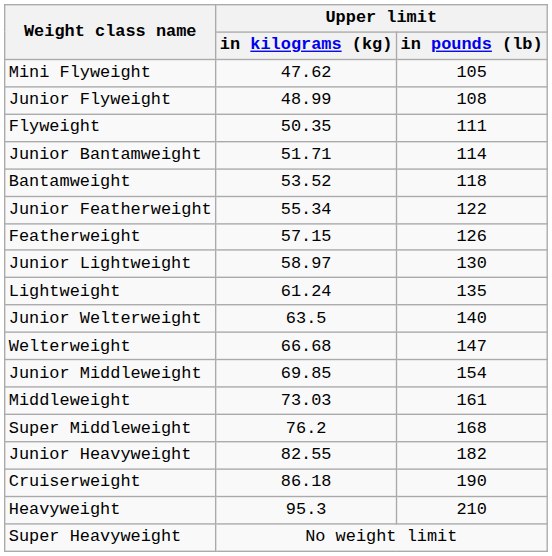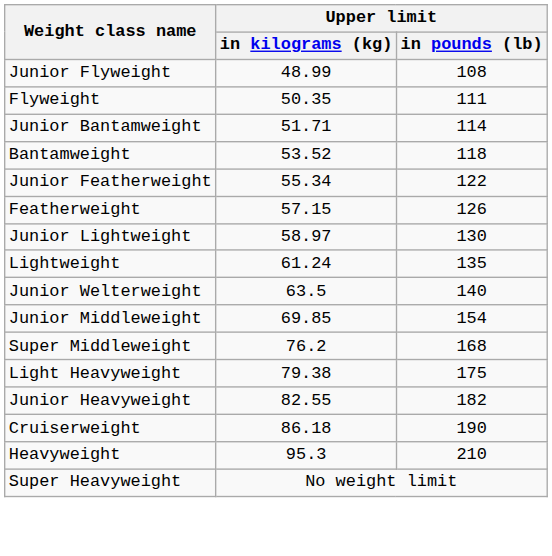- row: Mini Flyweight | 47.62 | 105
- row: Welterweight | 66.68 | 147
- row: Middleweight | 73.03 | 161
+ row: Light Heavyweight | 79.38 | 175
